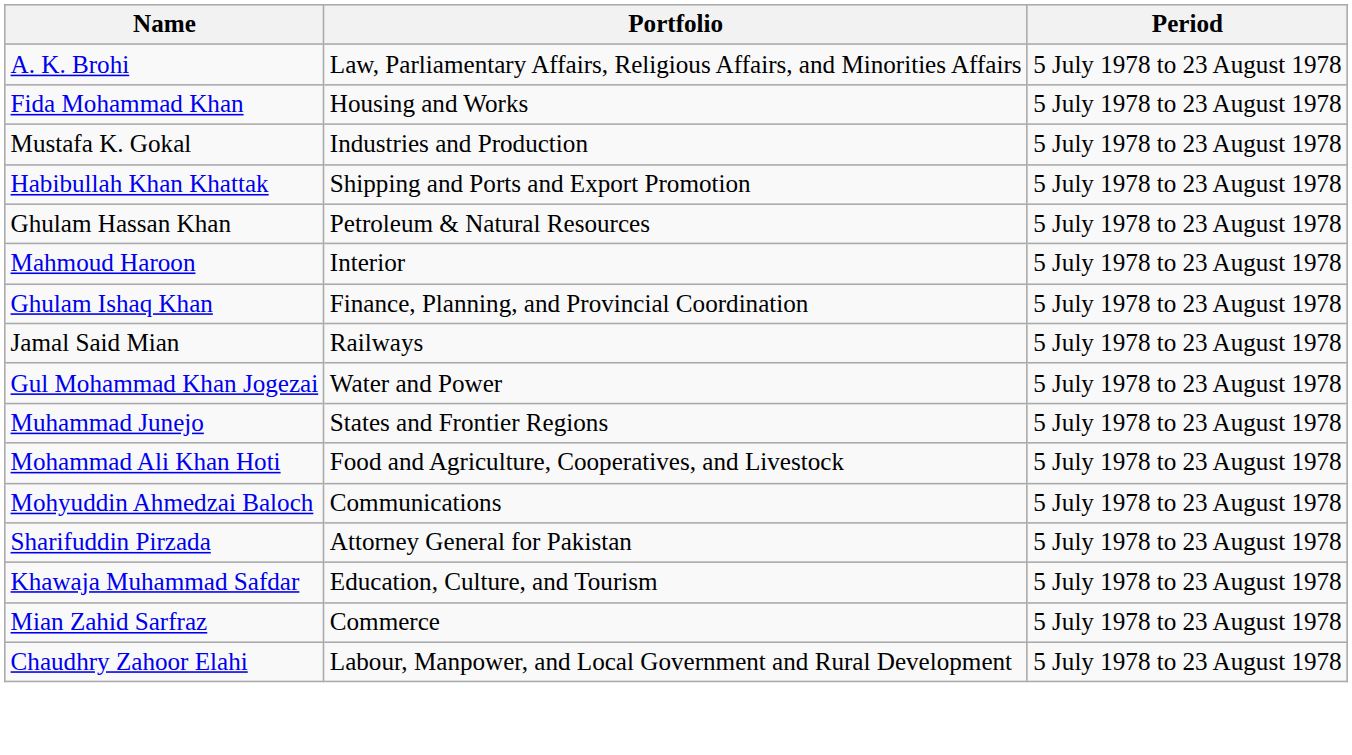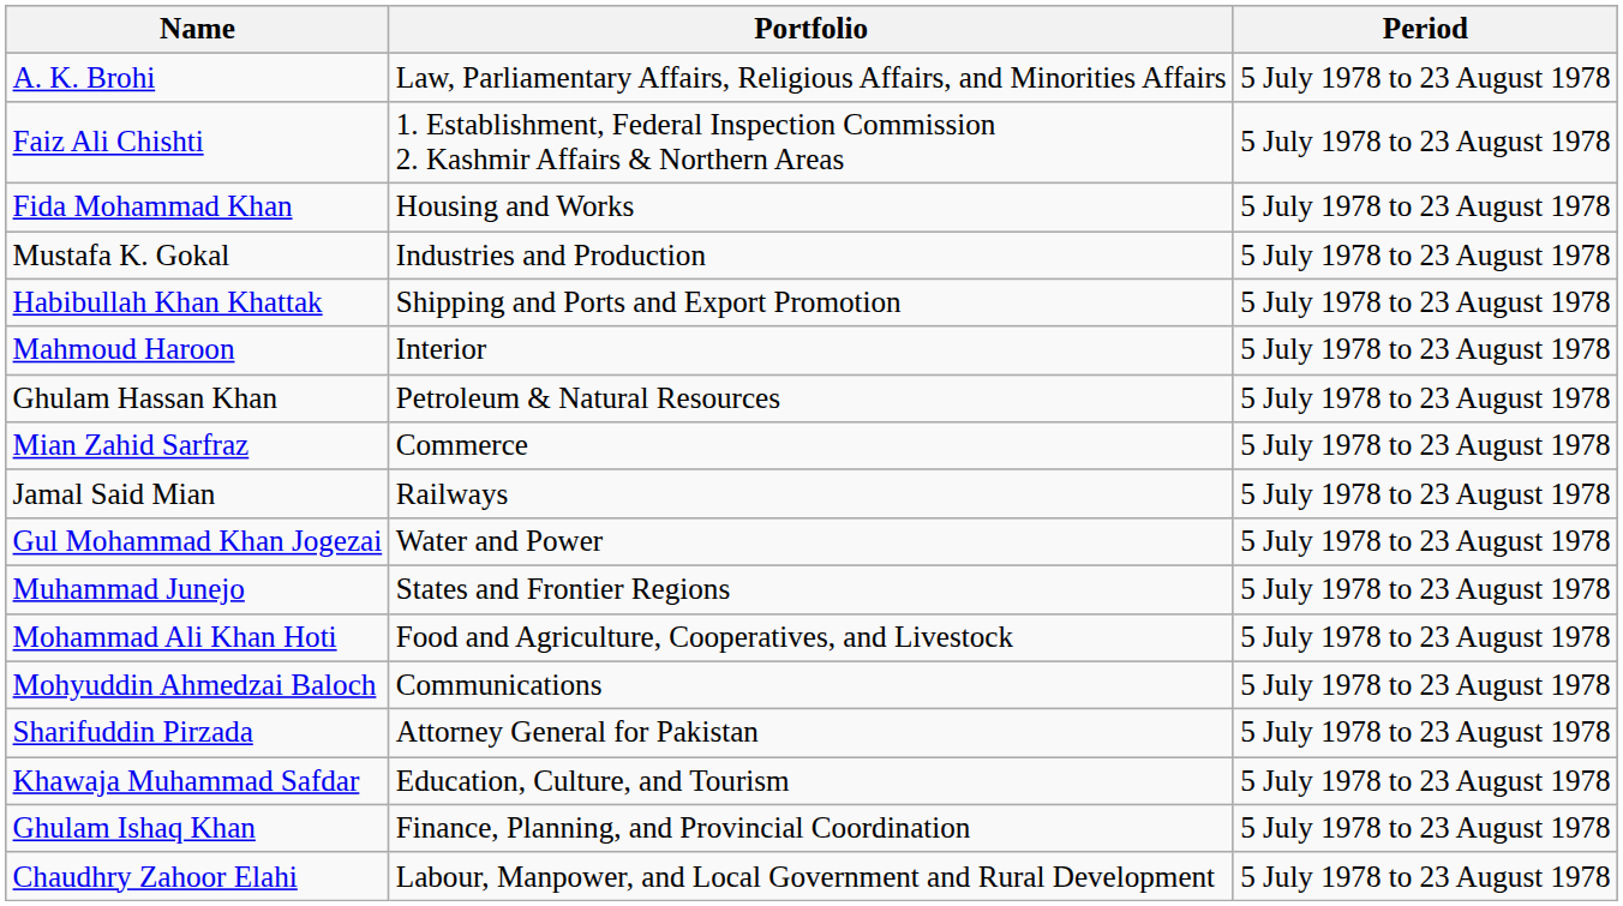+ row: Faiz Ali Chishti | 1. Establishment, Federal Inspection Commission 2. Kashmir Affairs & Northern Areas | 5 July 1978 to 23 August 1978
rows swapped: Mahmoud Haroon <-> Ghulam Hassan Khan
rows swapped: Ghulam Ishaq Khan <-> Mian Zahid Sarfraz
